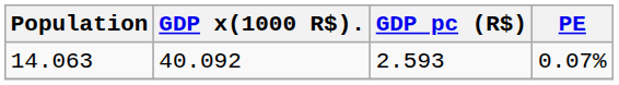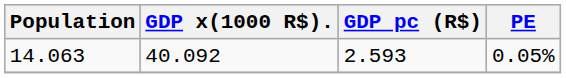14.063 | PE: 0.07% -> 0.05%
